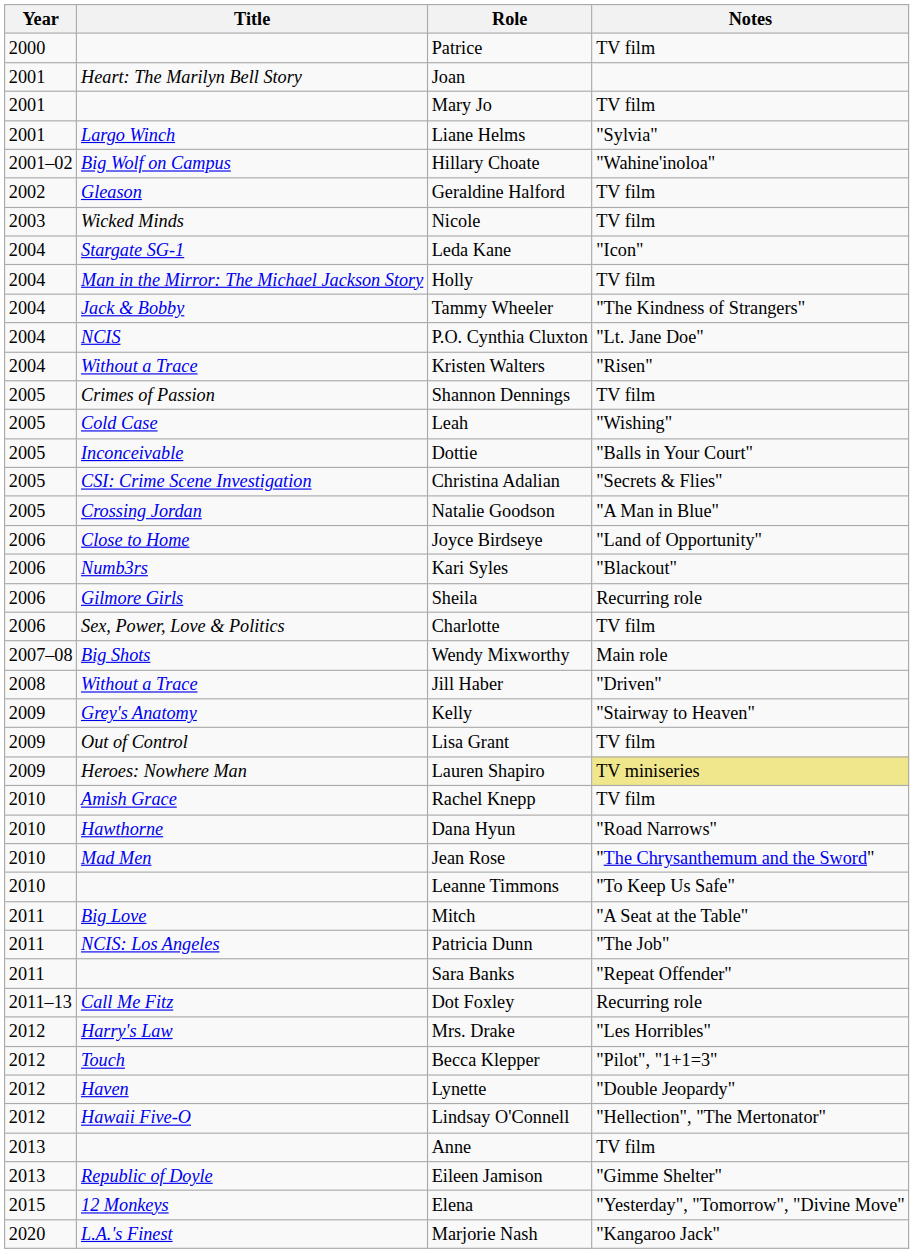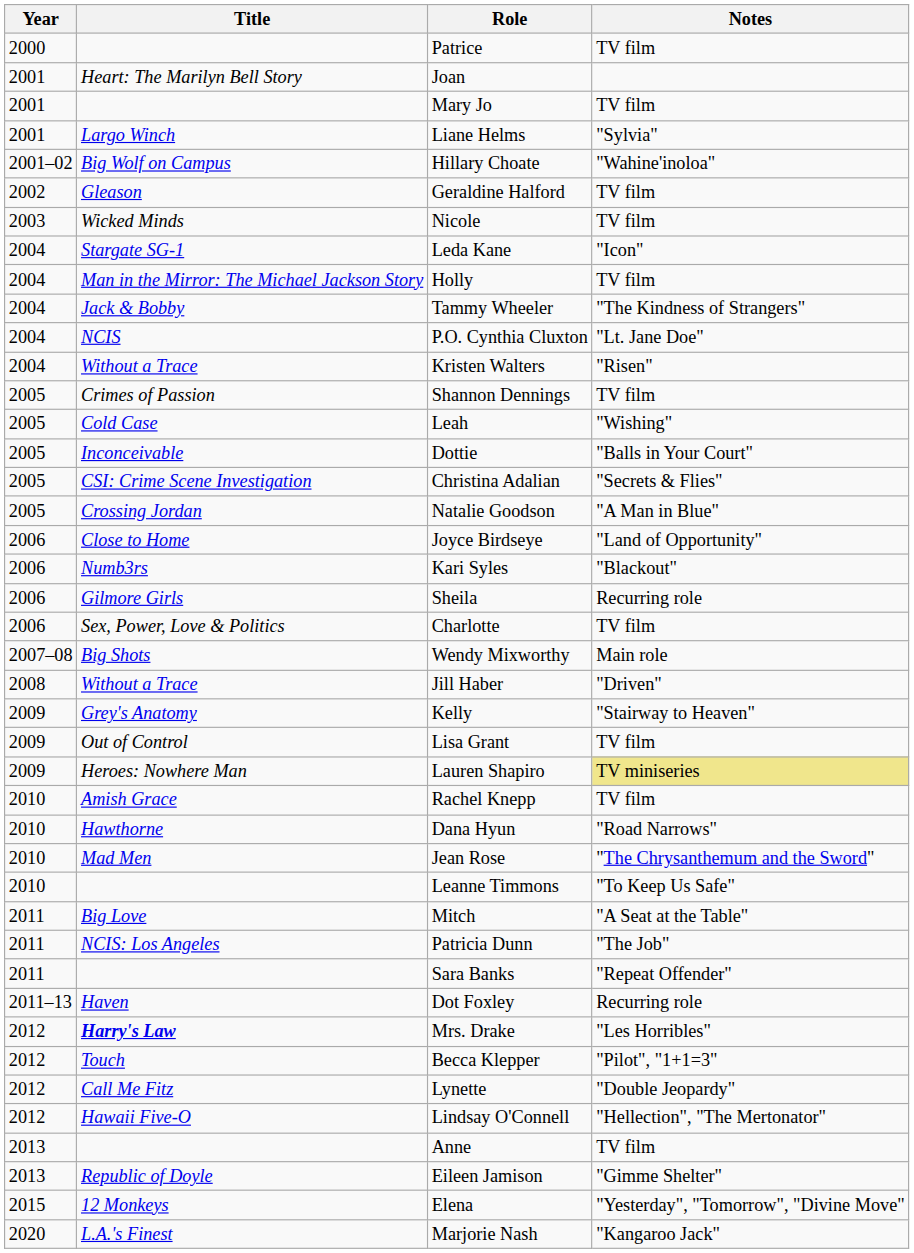Dot Foxley | Title: Call Me Fitz -> Haven
Mrs. Drake | Title: normal -> bold
Lynette | Title: Haven -> Call Me Fitz
